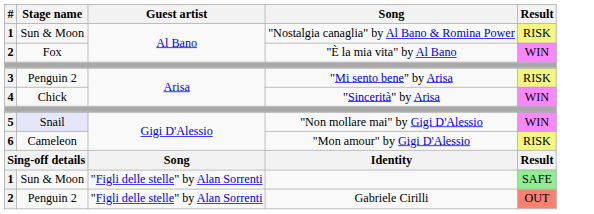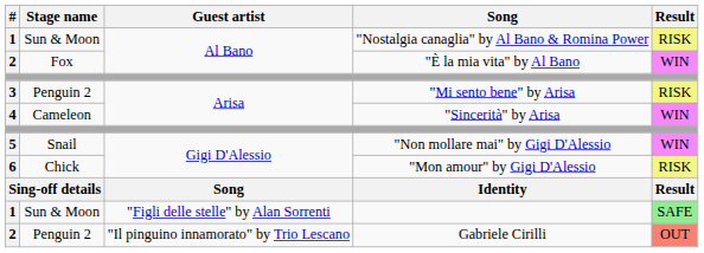"Sincerità" by Arisa | Stage name: Chick -> Cameleon
"Non mollare mai" by Gigi D'Alessio | Stage name: lavender background -> no background
"Mon amour" by Gigi D'Alessio | Stage name: Cameleon -> Chick
Gabriele Cirilli | Guest artist: "Figli delle stelle" by Alan Sorrenti -> "Il pinguino innamorato" by Trio Lescano
